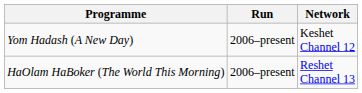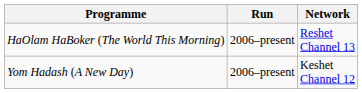rows swapped: HaOlam HaBoker (The World This Morning) <-> Yom Hadash (A New Day)
